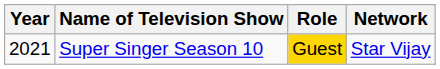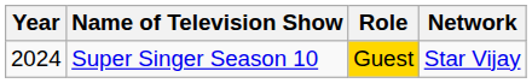Super Singer Season 10 | Year: 2021 -> 2024
